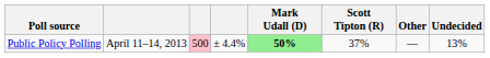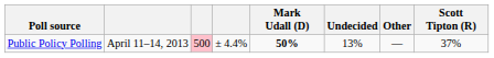columns swapped: Scott Tipton (R) <-> Undecided
Public Policy Polling | Mark Udall (D): lightgreen background -> no background
